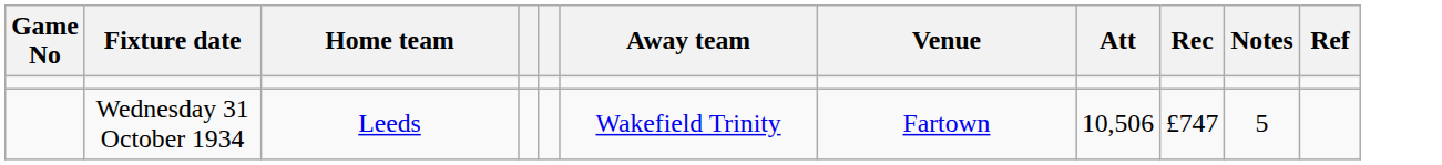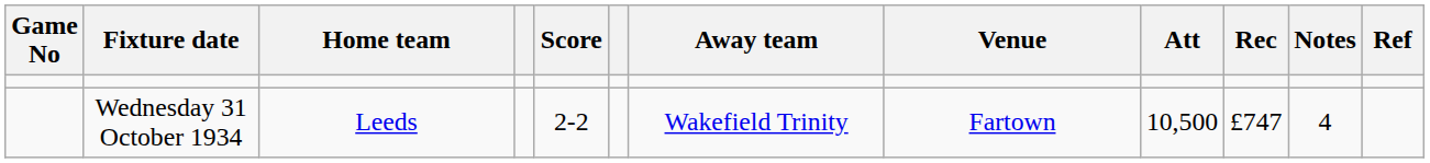+ column: Score | 2-2
Wednesday 31 October 1934 | Att: 10,506 -> 10,500
Wednesday 31 October 1934 | Notes: 5 -> 4
